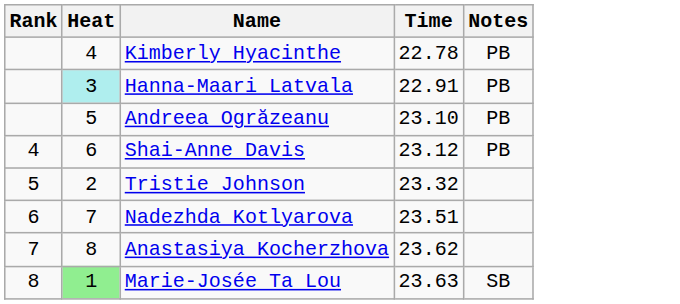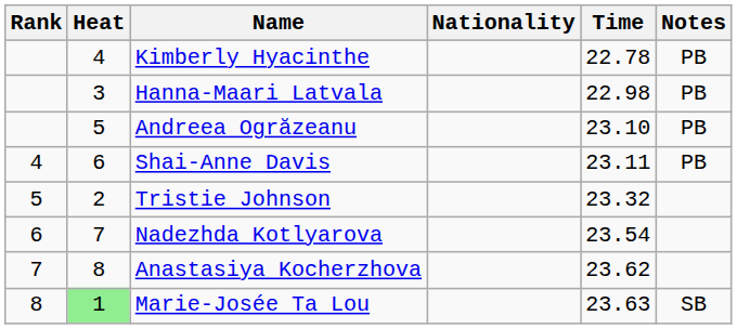+ column: Nationality
Hanna-Maari Latvala | Heat: paleturquoise background -> no background
Hanna-Maari Latvala | Time: 22.91 -> 22.98
Shai-Anne Davis | Time: 23.12 -> 23.11
Nadezhda Kotlyarova | Time: 23.51 -> 23.54
